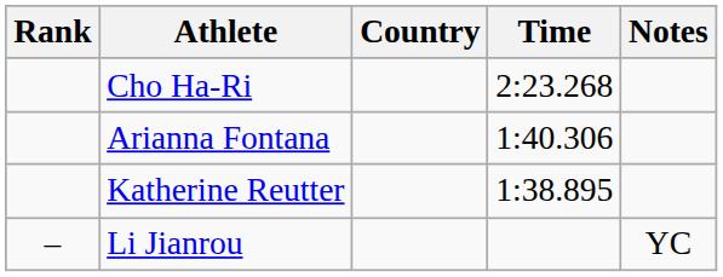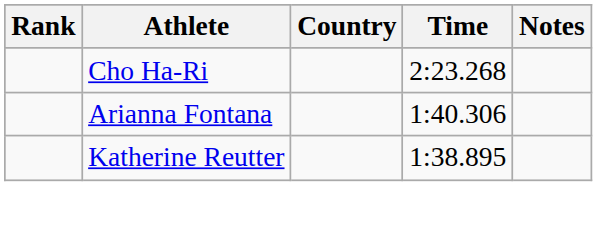- row: – | Li Jianrou | YC
